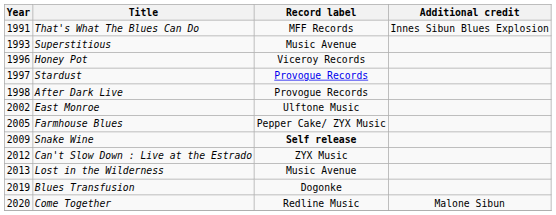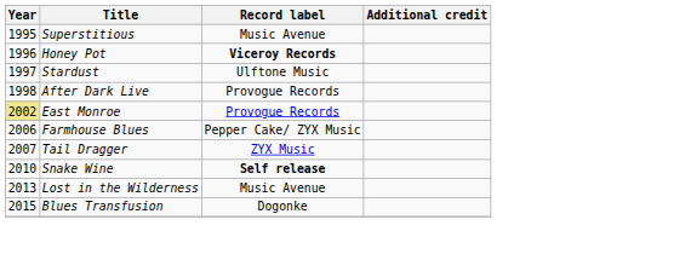- row: 1991 | That's What The Blues Can Do | MFF Records | Innes Sibun Blues Explosion
Superstitious | Year: 1993 -> 1995
Honey Pot | Record label: normal -> bold
Stardust | Record label: Provogue Records -> Ulftone Music
East Monroe | Year: no background -> khaki background
East Monroe | Record label: Ulftone Music -> Provogue Records
Farmhouse Blues | Year: 2005 -> 2006
+ row: 2007 | Tail Dragger | ZYX Music
Snake Wine | Year: 2009 -> 2010
- row: 2012 | Can't Slow Down : Live at the Estrado | ZYX Music
Blues Transfusion | Year: 2019 -> 2015
- row: 2020 | Come Together | Redline Music | Malone Sibun
